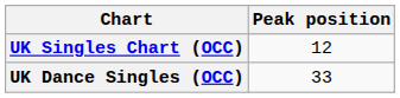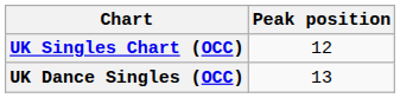UK Dance Singles (OCC) | Peak position: 33 -> 13
